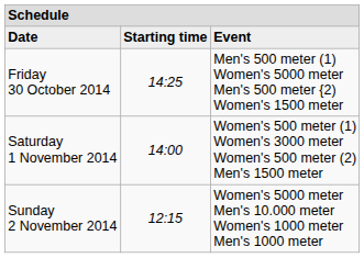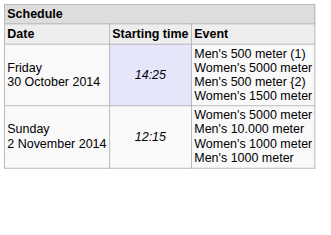Friday 30 October 2014 | column 2: no background -> lavender background
- row: Saturday 1 November 2014 | 14:00 | Women's 500 meter (1) Women's 3000 meter Women's 500 meter (2) Men's 1500 meter
